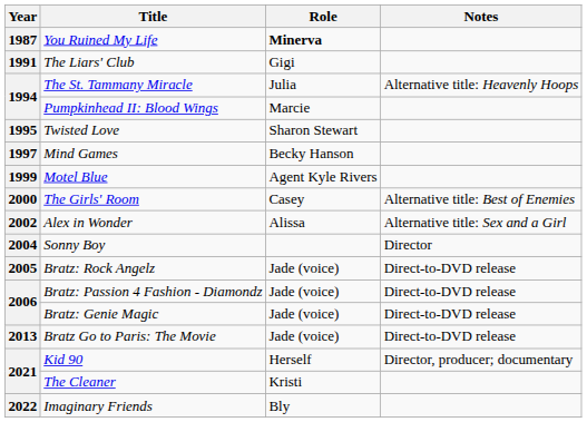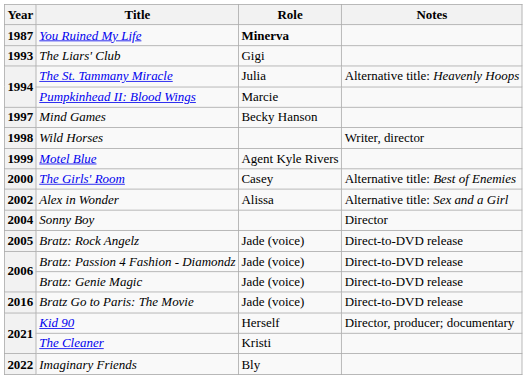The Liars' Club | Year: 1991 -> 1993
- row: 1995 | Twisted Love | Sharon Stewart
+ row: 1998 | Wild Horses | Writer, director
Bratz Go to Paris: The Movie | Year: 2013 -> 2016
